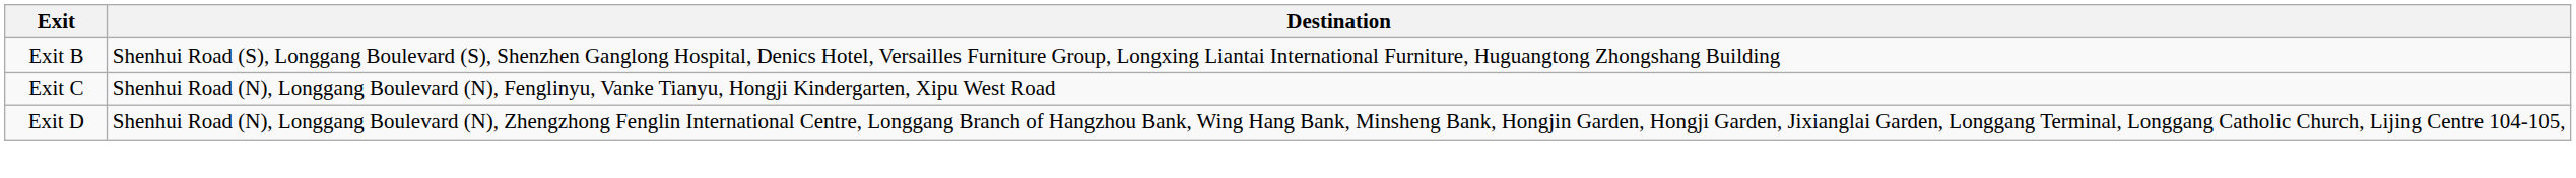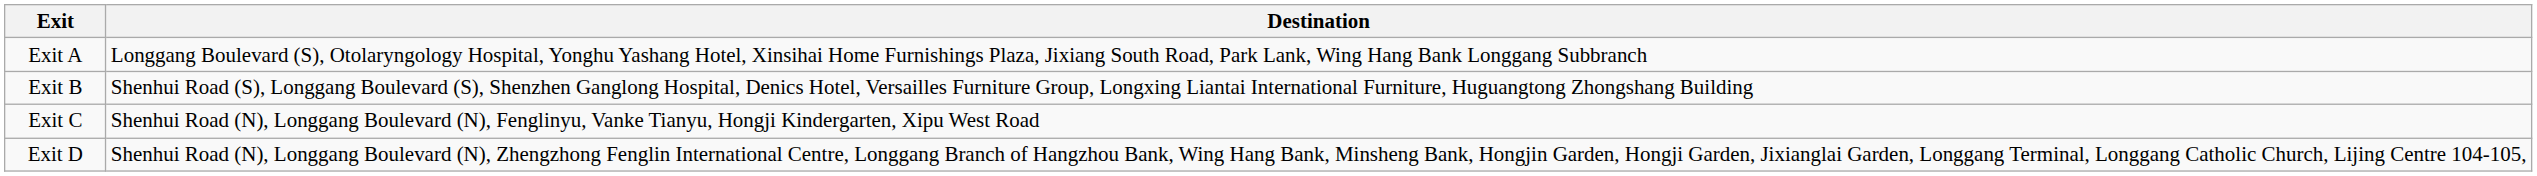+ row: Exit A | Longgang Boulevard (S), Otolaryngology Hospital, Yonghu Yashang Hotel, Xinsihai Home Furnishings Plaza, Jixiang South Road, Park Lank, Wing Hang Bank Longgang Subbranch
